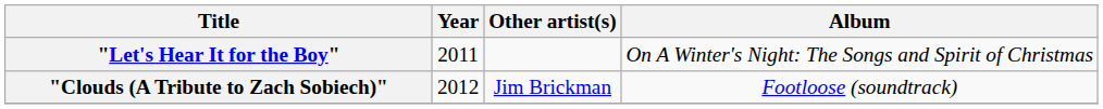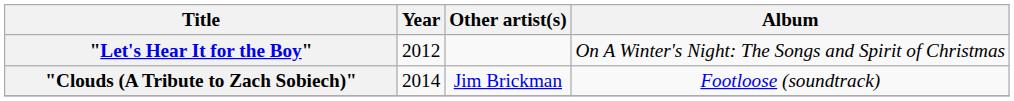"Let's Hear It for the Boy" | Year: 2011 -> 2012
"Clouds (A Tribute to Zach Sobiech)" | Year: 2012 -> 2014
